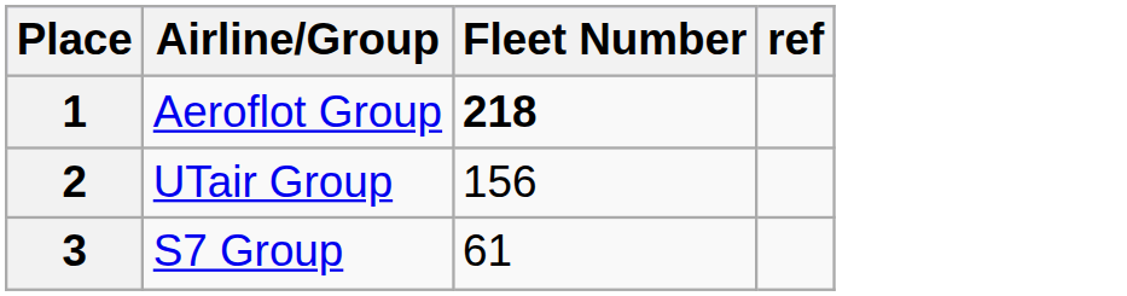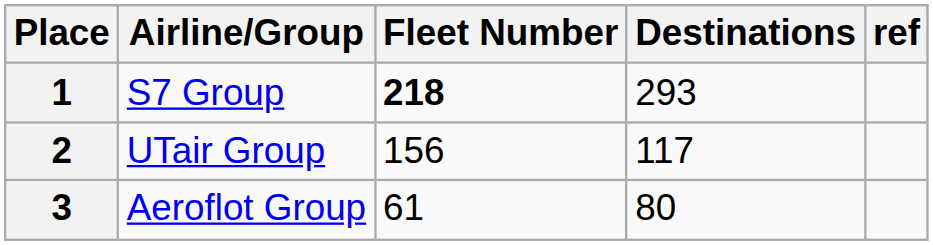+ column: Destinations | 293 | 117 | 80
1 | Airline/Group: Aeroflot Group -> S7 Group
3 | Airline/Group: S7 Group -> Aeroflot Group
